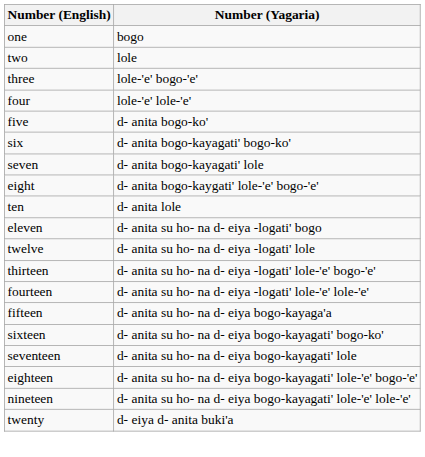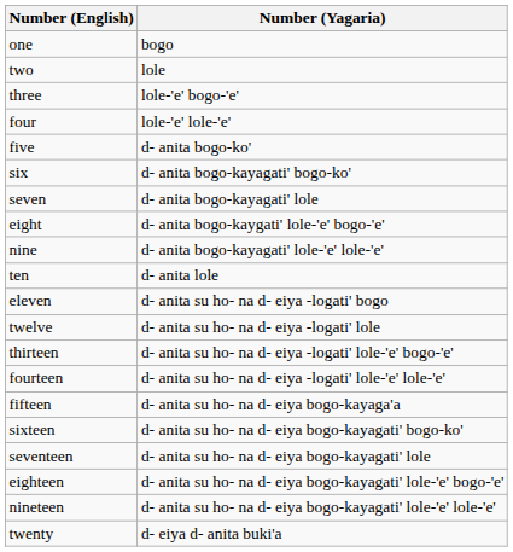+ row: nine | d- anita bogo-kayagati' lole-'e' lole-'e'
